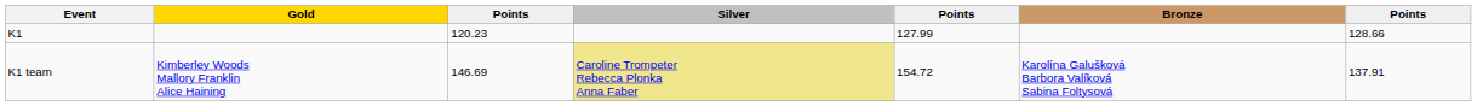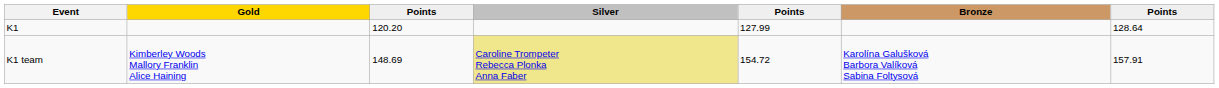K1 | column 3: 120.23 -> 120.20
K1 | column 7: 128.66 -> 128.64
K1 team | column 3: 146.69 -> 148.69
K1 team | column 7: 137.91 -> 157.91
